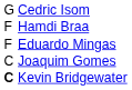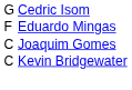- row: F | Hamdi Braa
Kevin Bridgewater | column 1: bold -> normal
